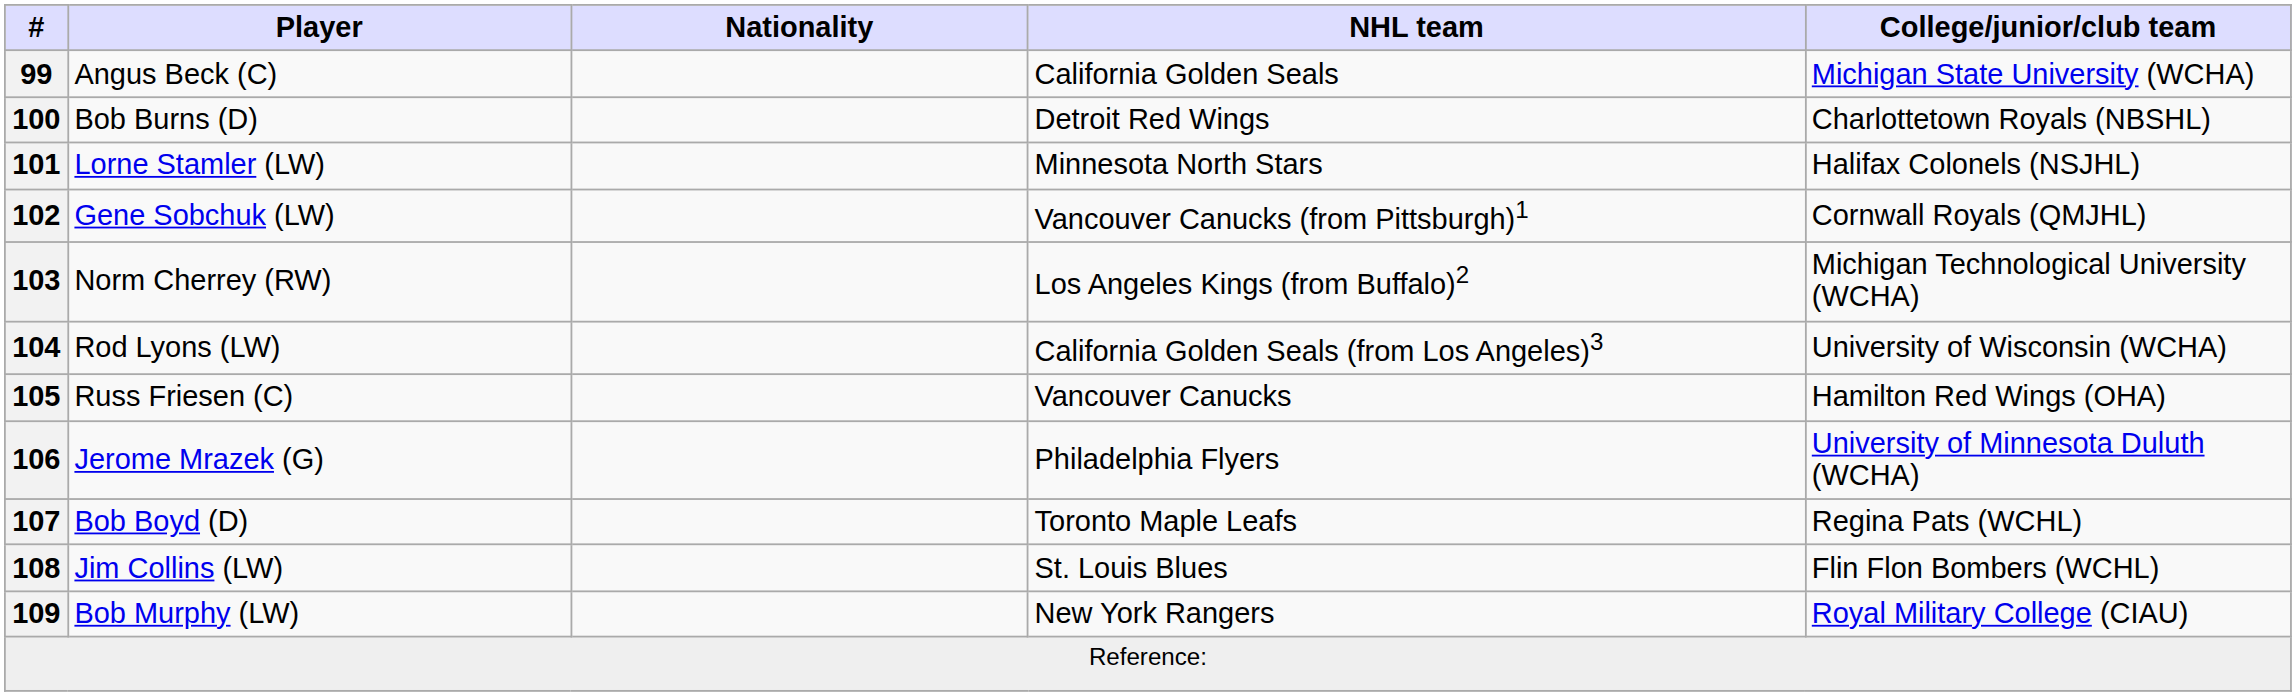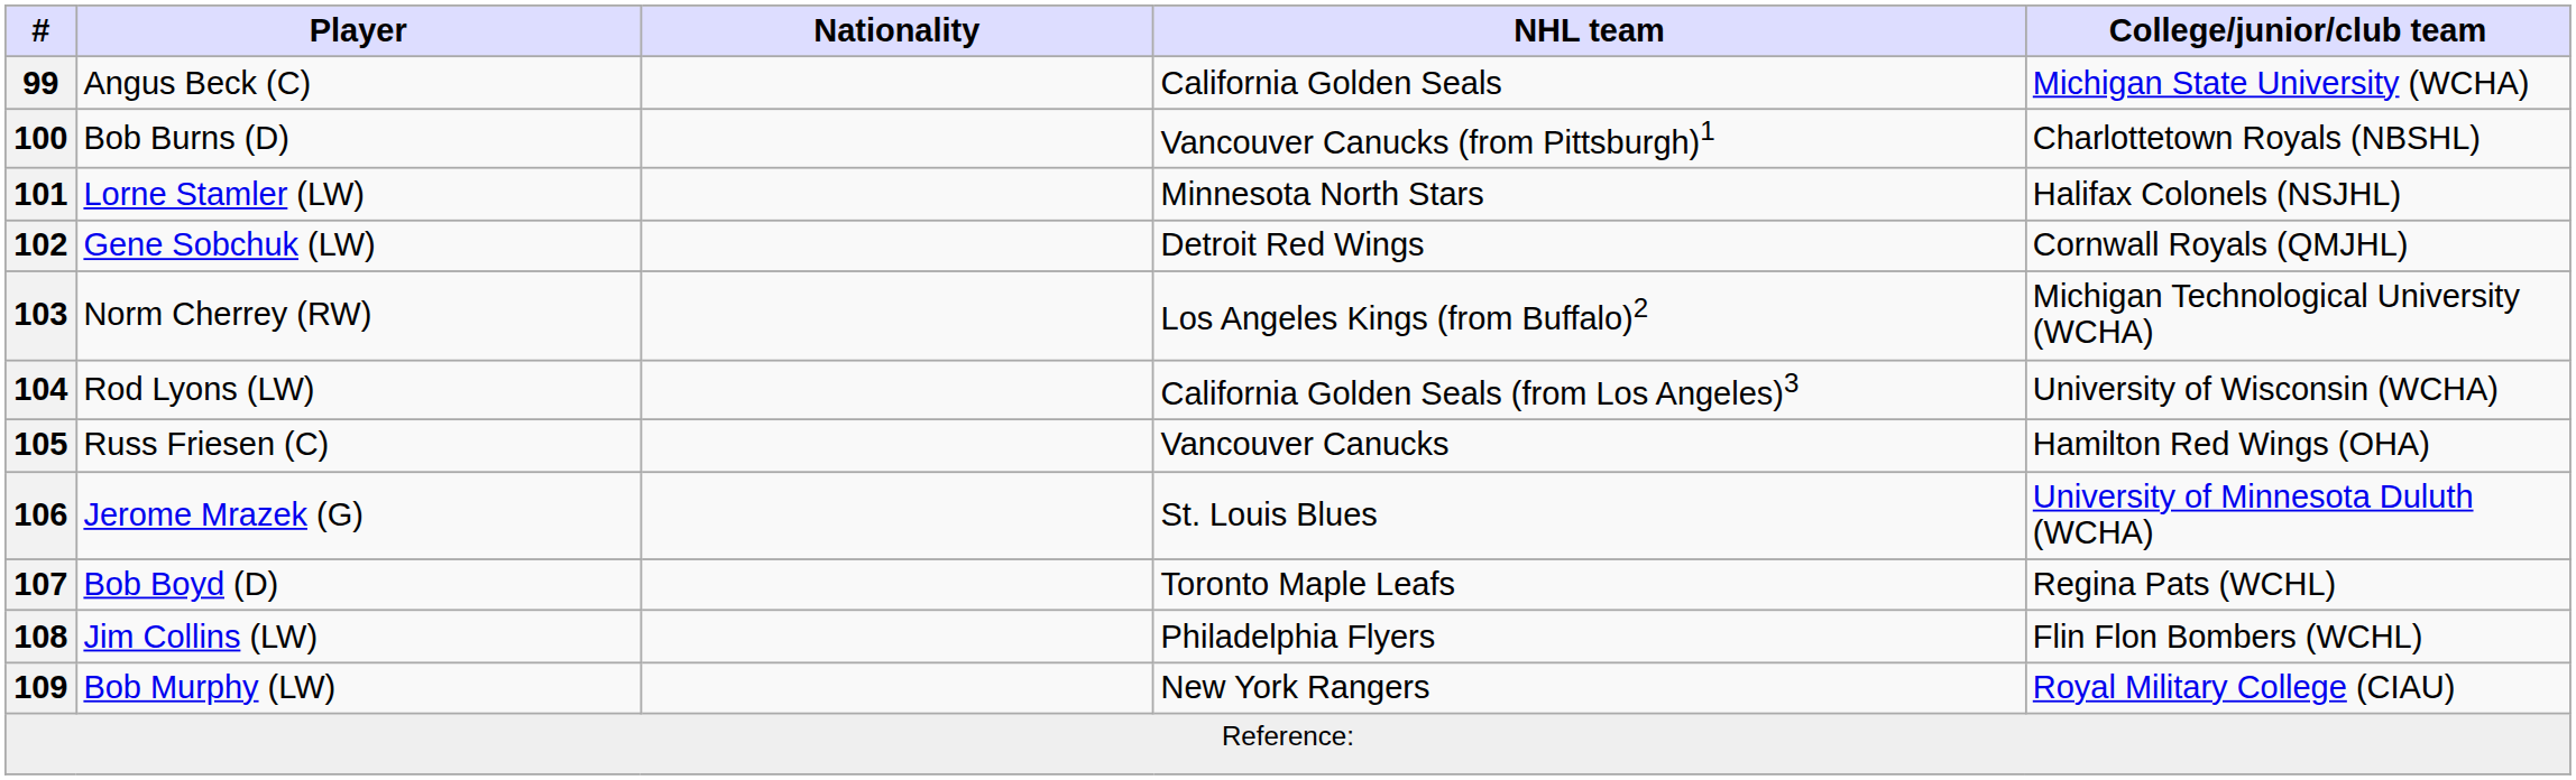100 | NHL team: Detroit Red Wings -> Vancouver Canucks (from Pittsburgh)1
102 | NHL team: Vancouver Canucks (from Pittsburgh)1 -> Detroit Red Wings
106 | NHL team: Philadelphia Flyers -> St. Louis Blues
108 | NHL team: St. Louis Blues -> Philadelphia Flyers
